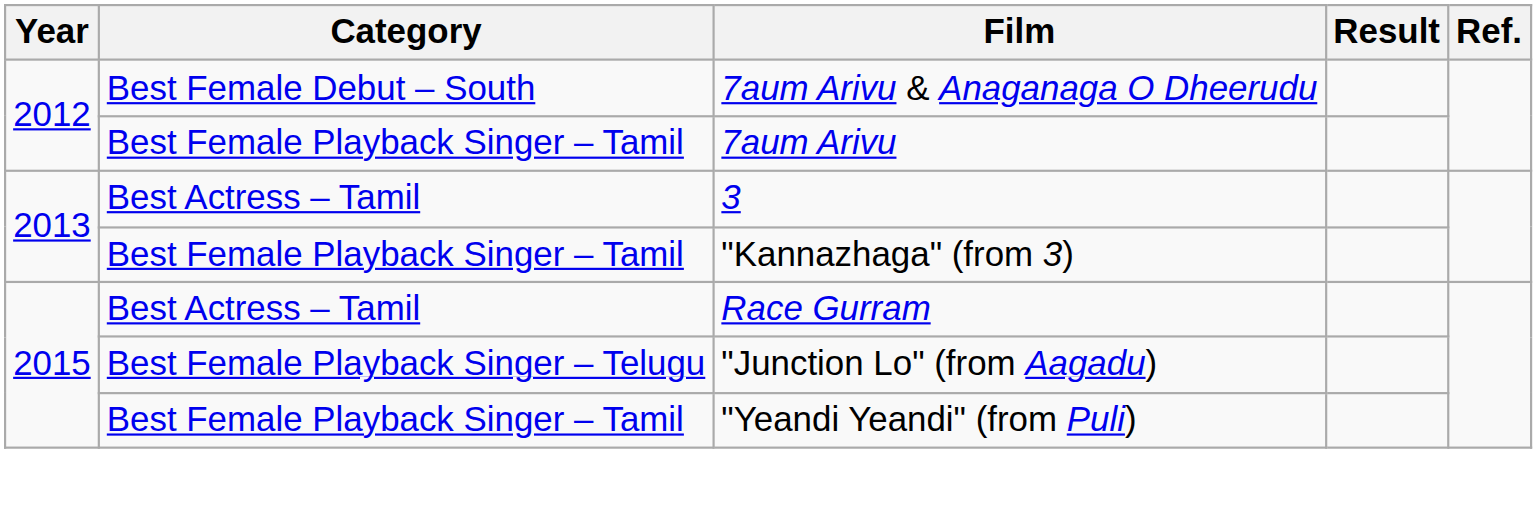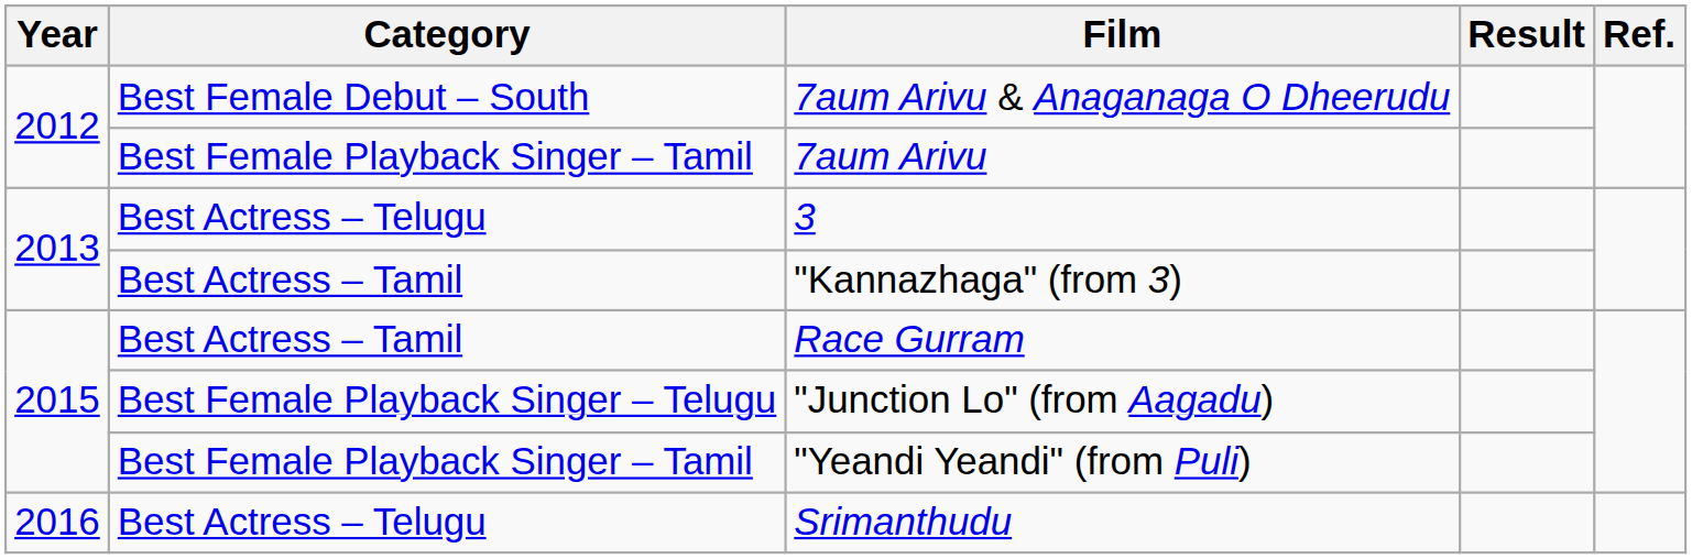3 | Category: Best Actress – Tamil -> Best Actress – Telugu
"Kannazhaga" (from 3) | Category: Best Female Playback Singer – Tamil -> Best Actress – Tamil
+ row: 2016 | Best Actress – Telugu | Srimanthudu
